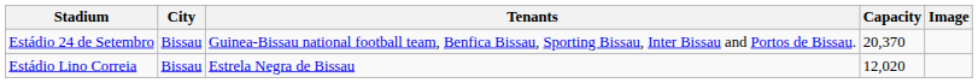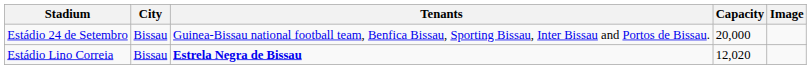Estádio 24 de Setembro | Capacity: 20,370 -> 20,000
Estádio Lino Correia | Tenants: normal -> bold
